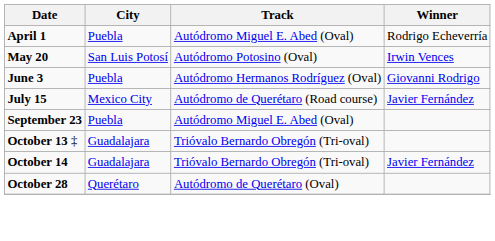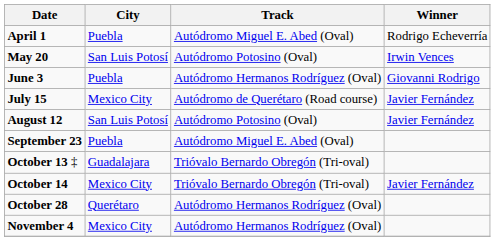+ row: August 12 | San Luis Potosí | Autódromo Potosino (Oval) | Javier Fernández
October 14 | City: Guadalajara -> Mexico City
October 28 | Track: Autódromo de Querétaro (Oval) -> Autódromo Hermanos Rodríguez (Oval)
+ row: November 4 | Mexico City | Autódromo Hermanos Rodríguez (Oval)
